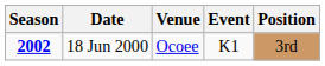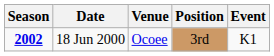columns swapped: Position <-> Event
